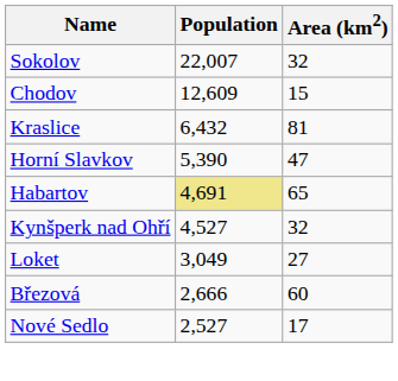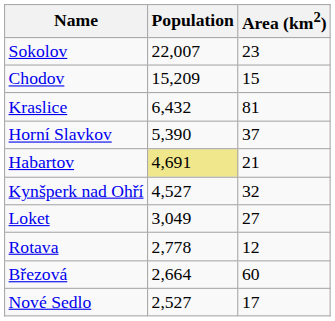Sokolov | Area (km2): 32 -> 23
Chodov | Population: 12,609 -> 15,209
Horní Slavkov | Area (km2): 47 -> 37
Habartov | Area (km2): 65 -> 21
+ row: Rotava | 2,778 | 12
Březová | Population: 2,666 -> 2,664
